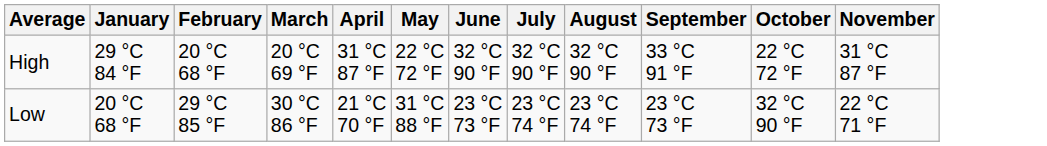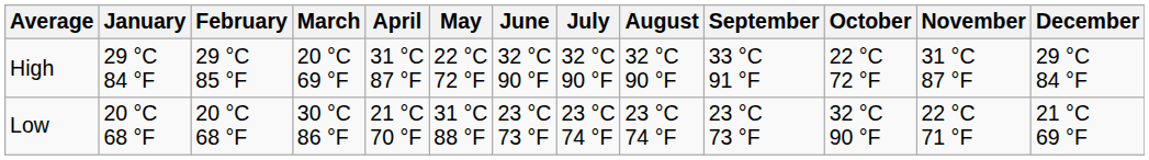+ column: December | 29 °C 84 °F | 21 °C 69 °F
High | February: 20 °C 68 °F -> 29 °C 85 °F
Low | February: 29 °C 85 °F -> 20 °C 68 °F
